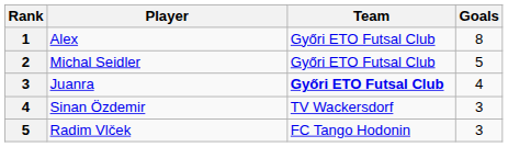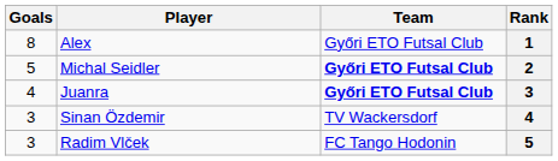columns swapped: Rank <-> Goals
Michal Seidler | Team: normal -> bold
